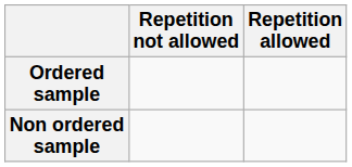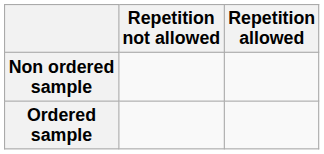rows swapped: Ordered sample <-> Non ordered sample
